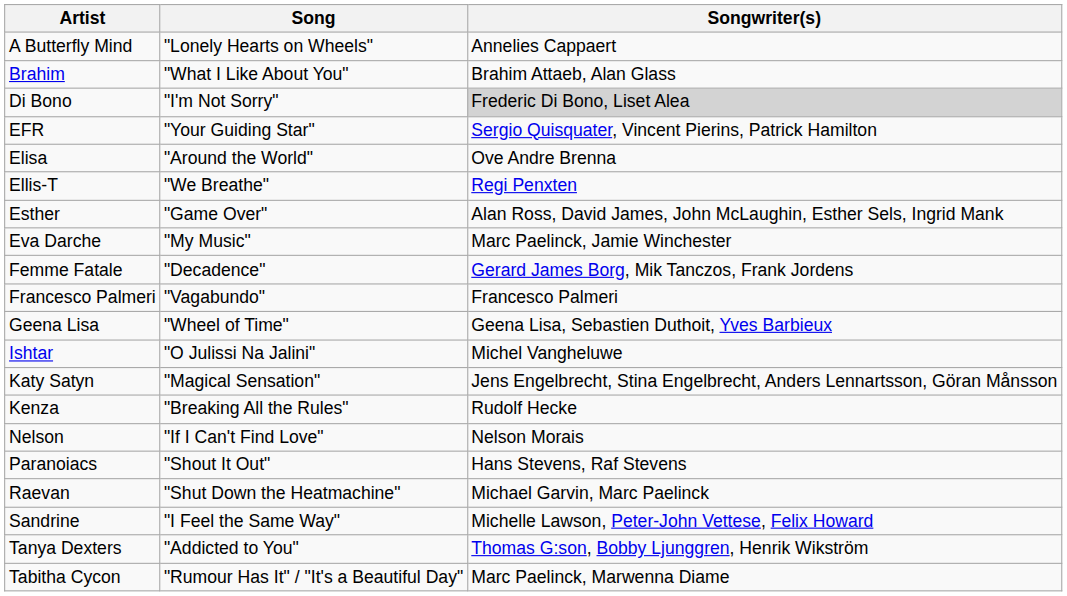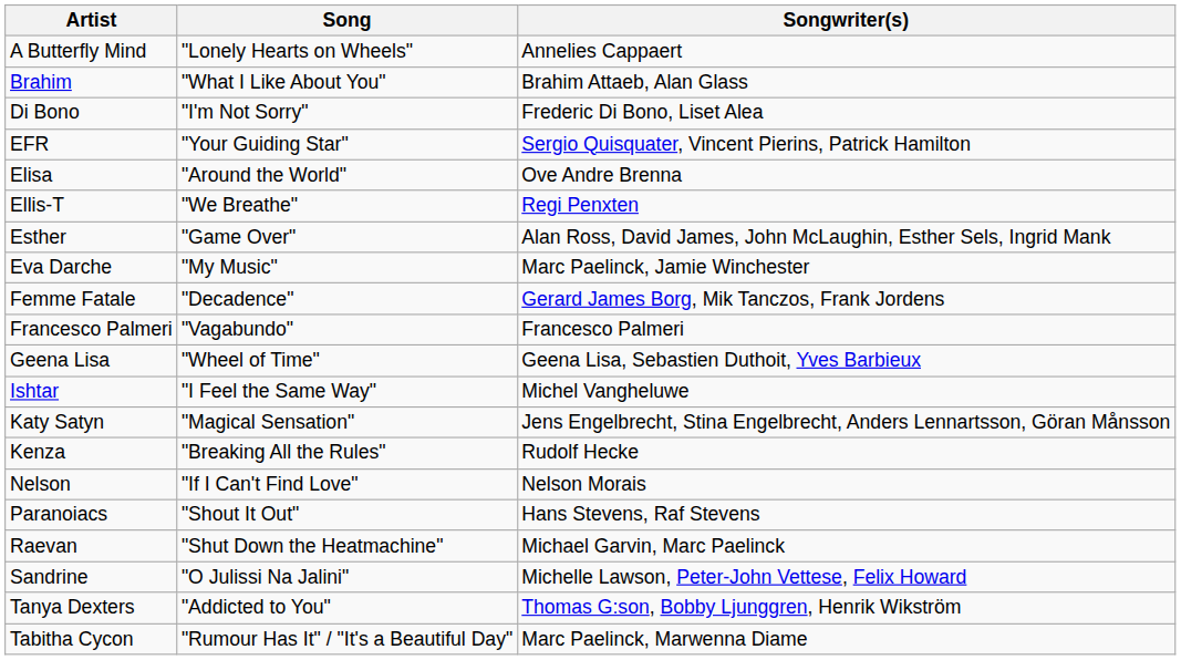Di Bono | Songwriter(s): lightgrey background -> no background
Ishtar | Song: "O Julissi Na Jalini" -> "I Feel the Same Way"
Sandrine | Song: "I Feel the Same Way" -> "O Julissi Na Jalini"
